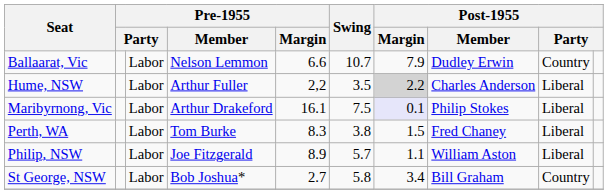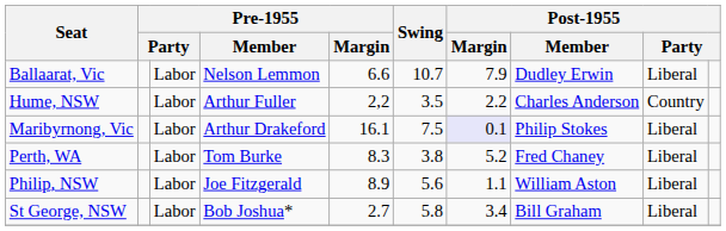Ballaarat, Vic | column 9: Country -> Liberal
Hume, NSW | Post-1955 / Margin: lightgrey background -> no background
Hume, NSW | column 9: Liberal -> Country
Perth, WA | Post-1955 / Margin: 1.5 -> 5.2
Philip, NSW | Swing: 5.7 -> 5.6
St George, NSW | column 9: Country -> Liberal
